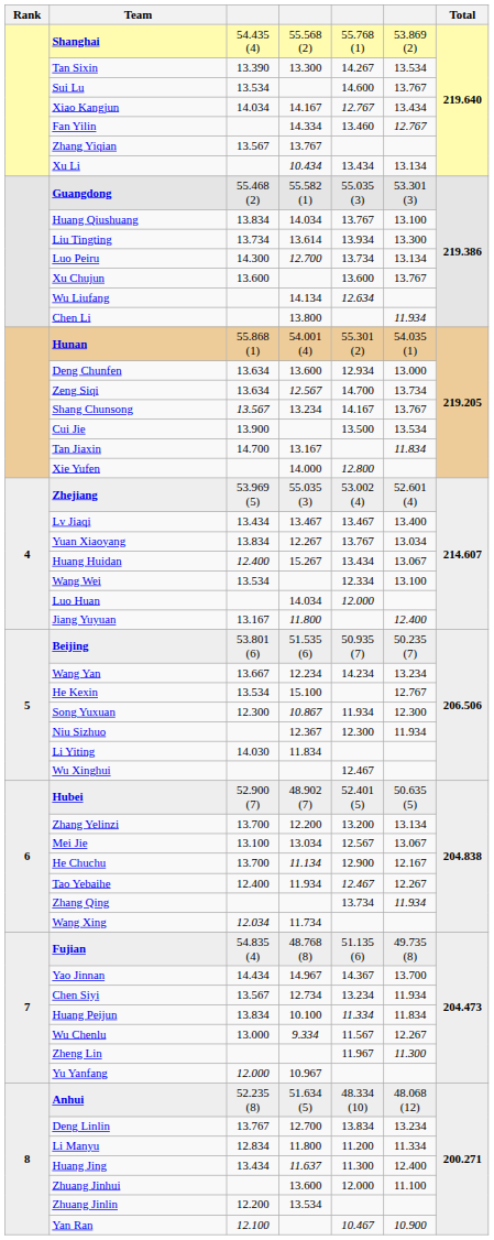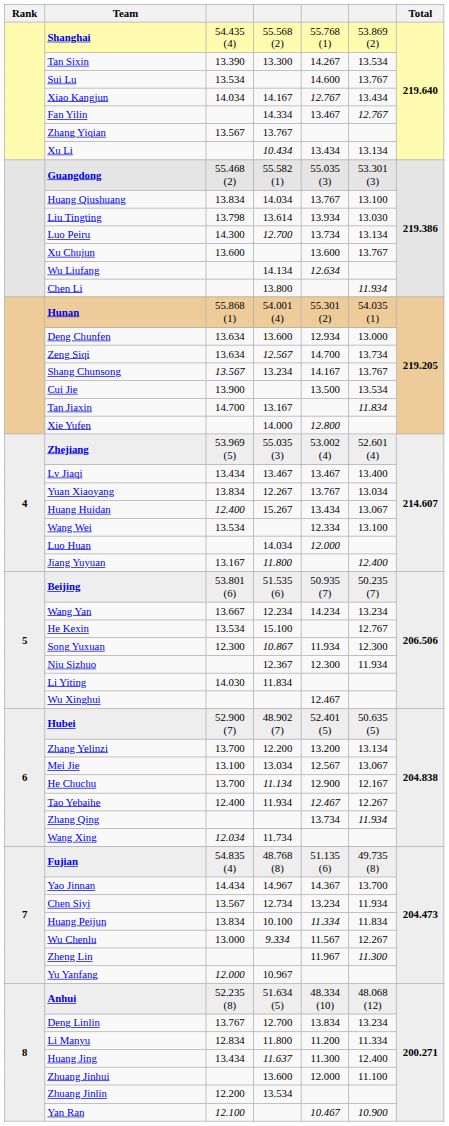Fan Yilin | column 5: 13.460 -> 13.467
Liu Tingting | column 3: 13.734 -> 13.798
Liu Tingting | column 6: 13.300 -> 13.030
